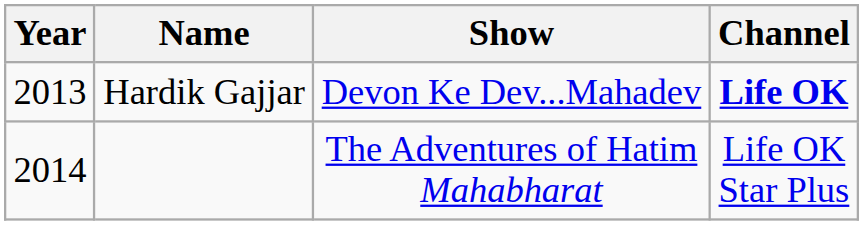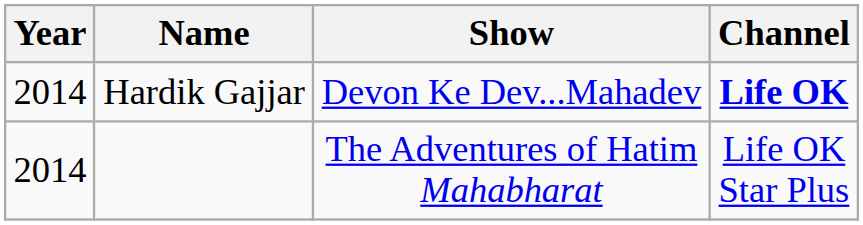Hardik Gajjar | Year: 2013 -> 2014
